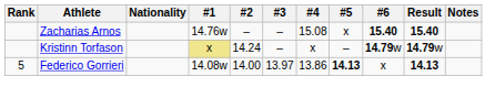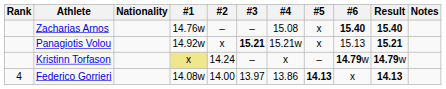+ row: Panagiotis Volou | 14.92w | x | 15.21 | 15.21w | x | 15.13 | 15.21
Federico Gorrieri | Rank: 5 -> 4
